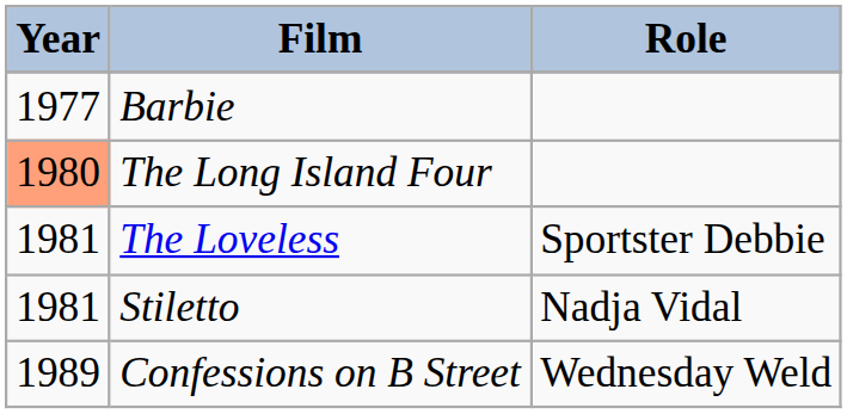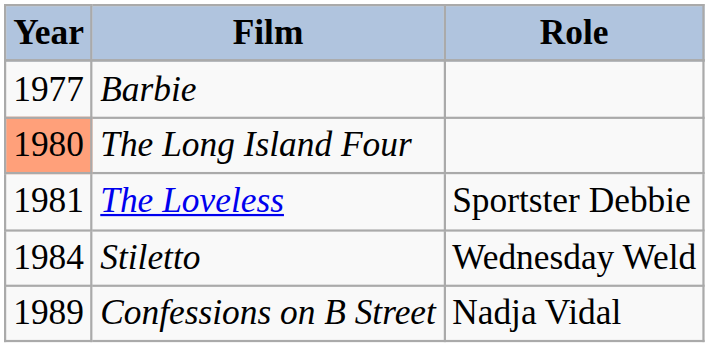Stiletto | Year: 1981 -> 1984
Stiletto | Role: Nadja Vidal -> Wednesday Weld
Confessions on B Street | Role: Wednesday Weld -> Nadja Vidal
